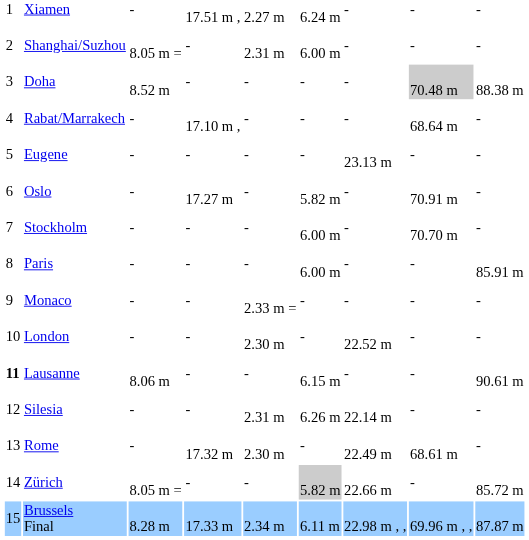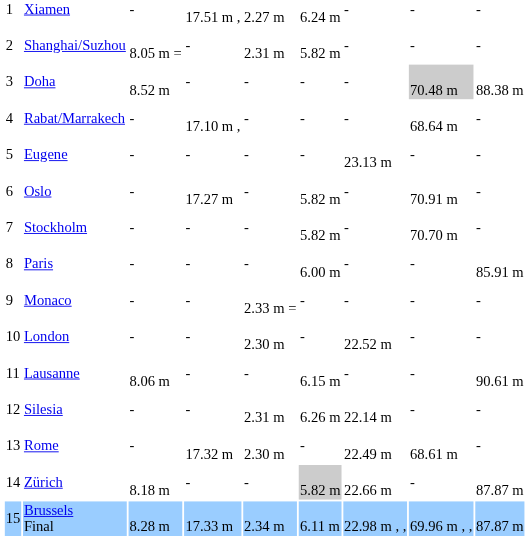Shanghai/Suzhou | column 6: 6.00 m -> 5.82 m
Stockholm | column 6: 6.00 m -> 5.82 m
Lausanne | column 1: bold -> normal
Zürich | column 3: 8.05 m = -> 8.18 m
Zürich | column 9: 85.72 m -> 87.87 m
